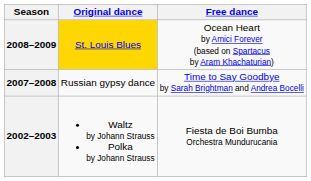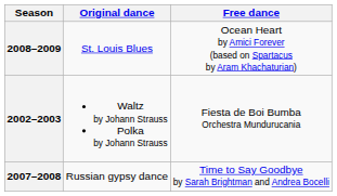2008–2009 | Original dance: gold background -> no background
rows swapped: 2007–2008 <-> 2002–2003
